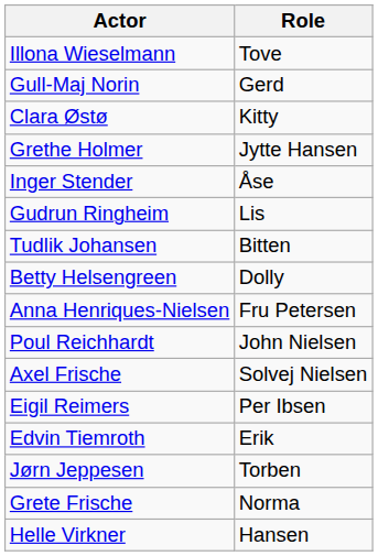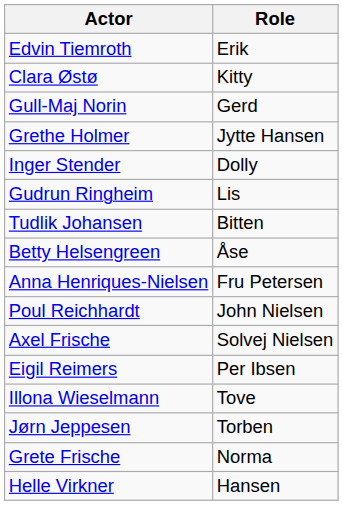rows swapped: Illona Wieselmann <-> Edvin Tiemroth
rows swapped: Clara Østø <-> Gull-Maj Norin
Inger Stender | Role: Åse -> Dolly
Betty Helsengreen | Role: Dolly -> Åse
